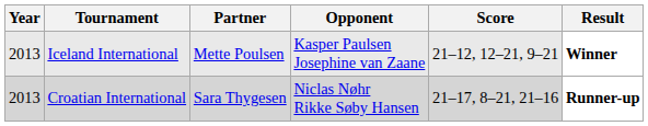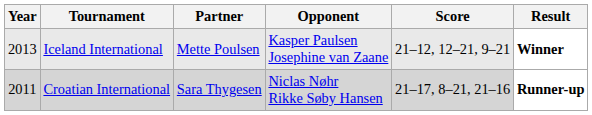Croatian International | Year: 2013 -> 2011
